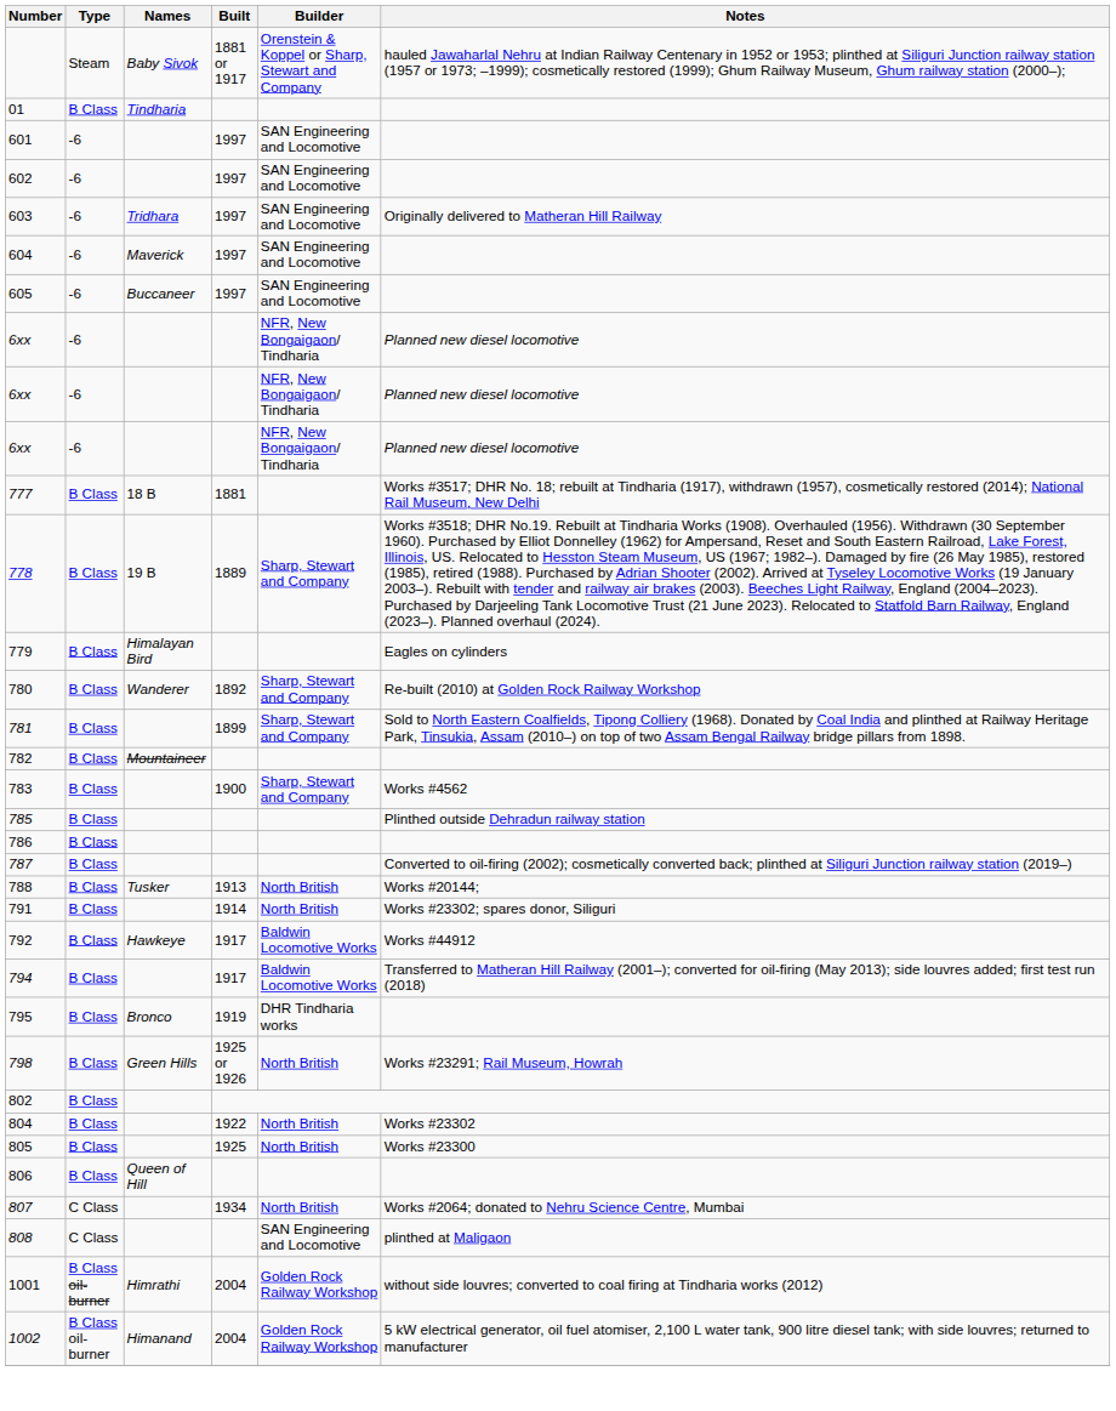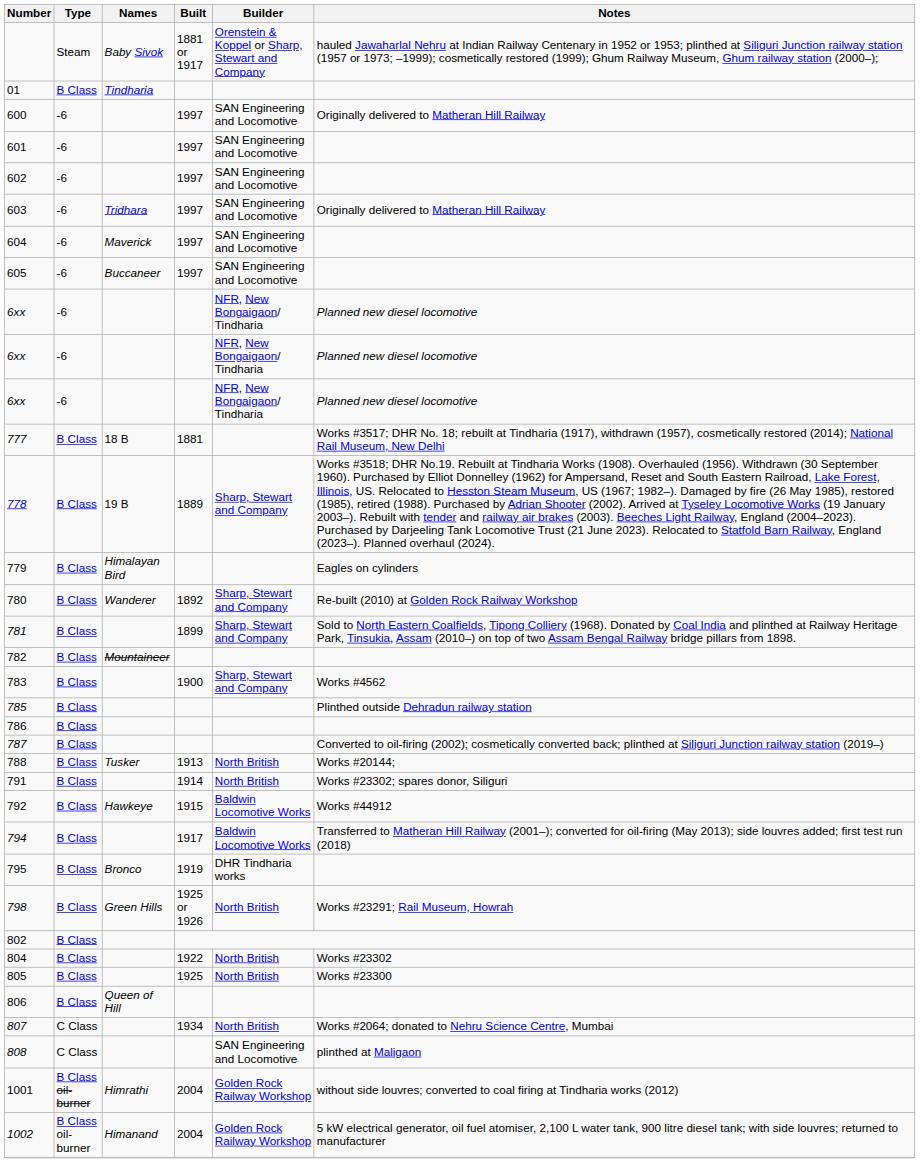+ row: 600 | -6 | 1997 | SAN Engineering and Locomotive | Originally delivered to Matheran Hill Railway
792 | Built: 1917 -> 1915
